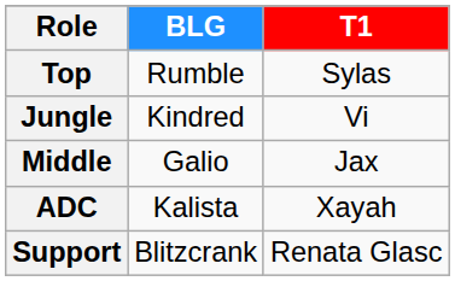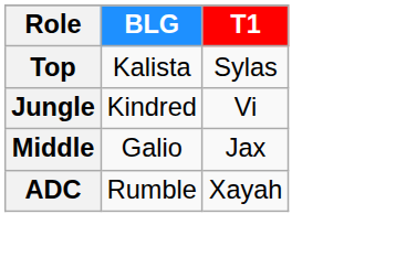Top | BLG: Rumble -> Kalista
ADC | BLG: Kalista -> Rumble
- row: Support | Blitzcrank | Renata Glasc
